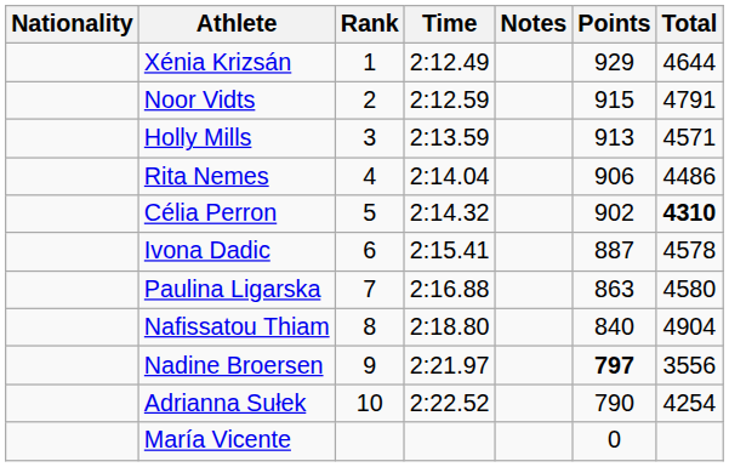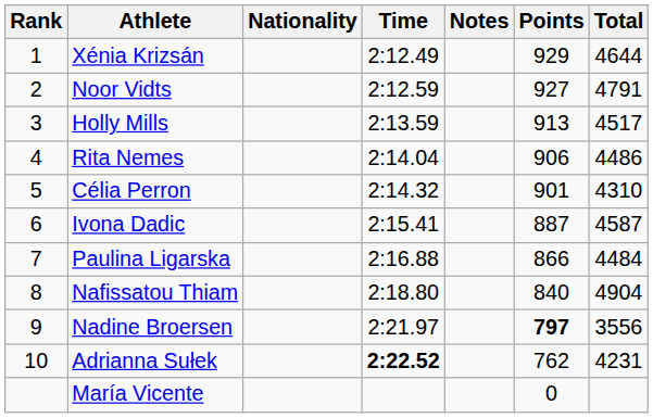columns swapped: Rank <-> Nationality
Noor Vidts | Points: 915 -> 927
Holly Mills | Total: 4571 -> 4517
Célia Perron | Points: 902 -> 901
Célia Perron | Total: bold -> normal
Ivona Dadic | Total: 4578 -> 4587
Paulina Ligarska | Points: 863 -> 866
Paulina Ligarska | Total: 4580 -> 4484
Adrianna Sułek | Time: normal -> bold
Adrianna Sułek | Points: 790 -> 762
Adrianna Sułek | Total: 4254 -> 4231
